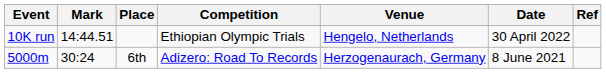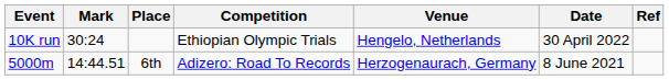10K run | Mark: 14:44.51 -> 30:24
5000m | Mark: 30:24 -> 14:44.51
